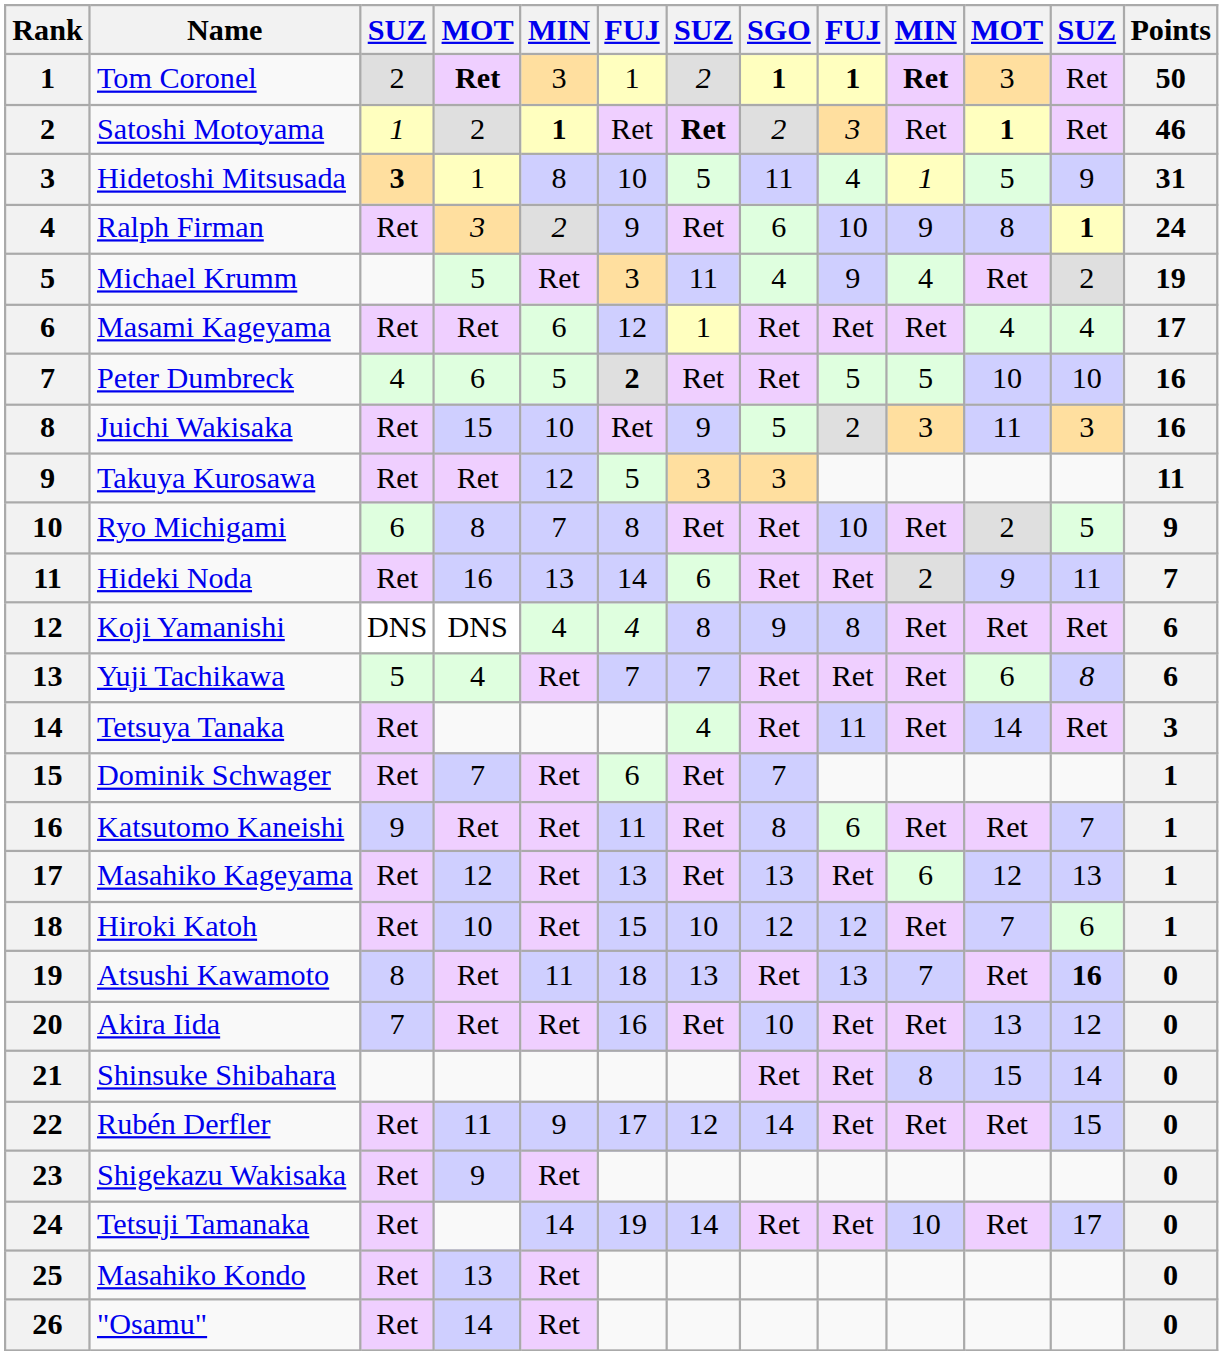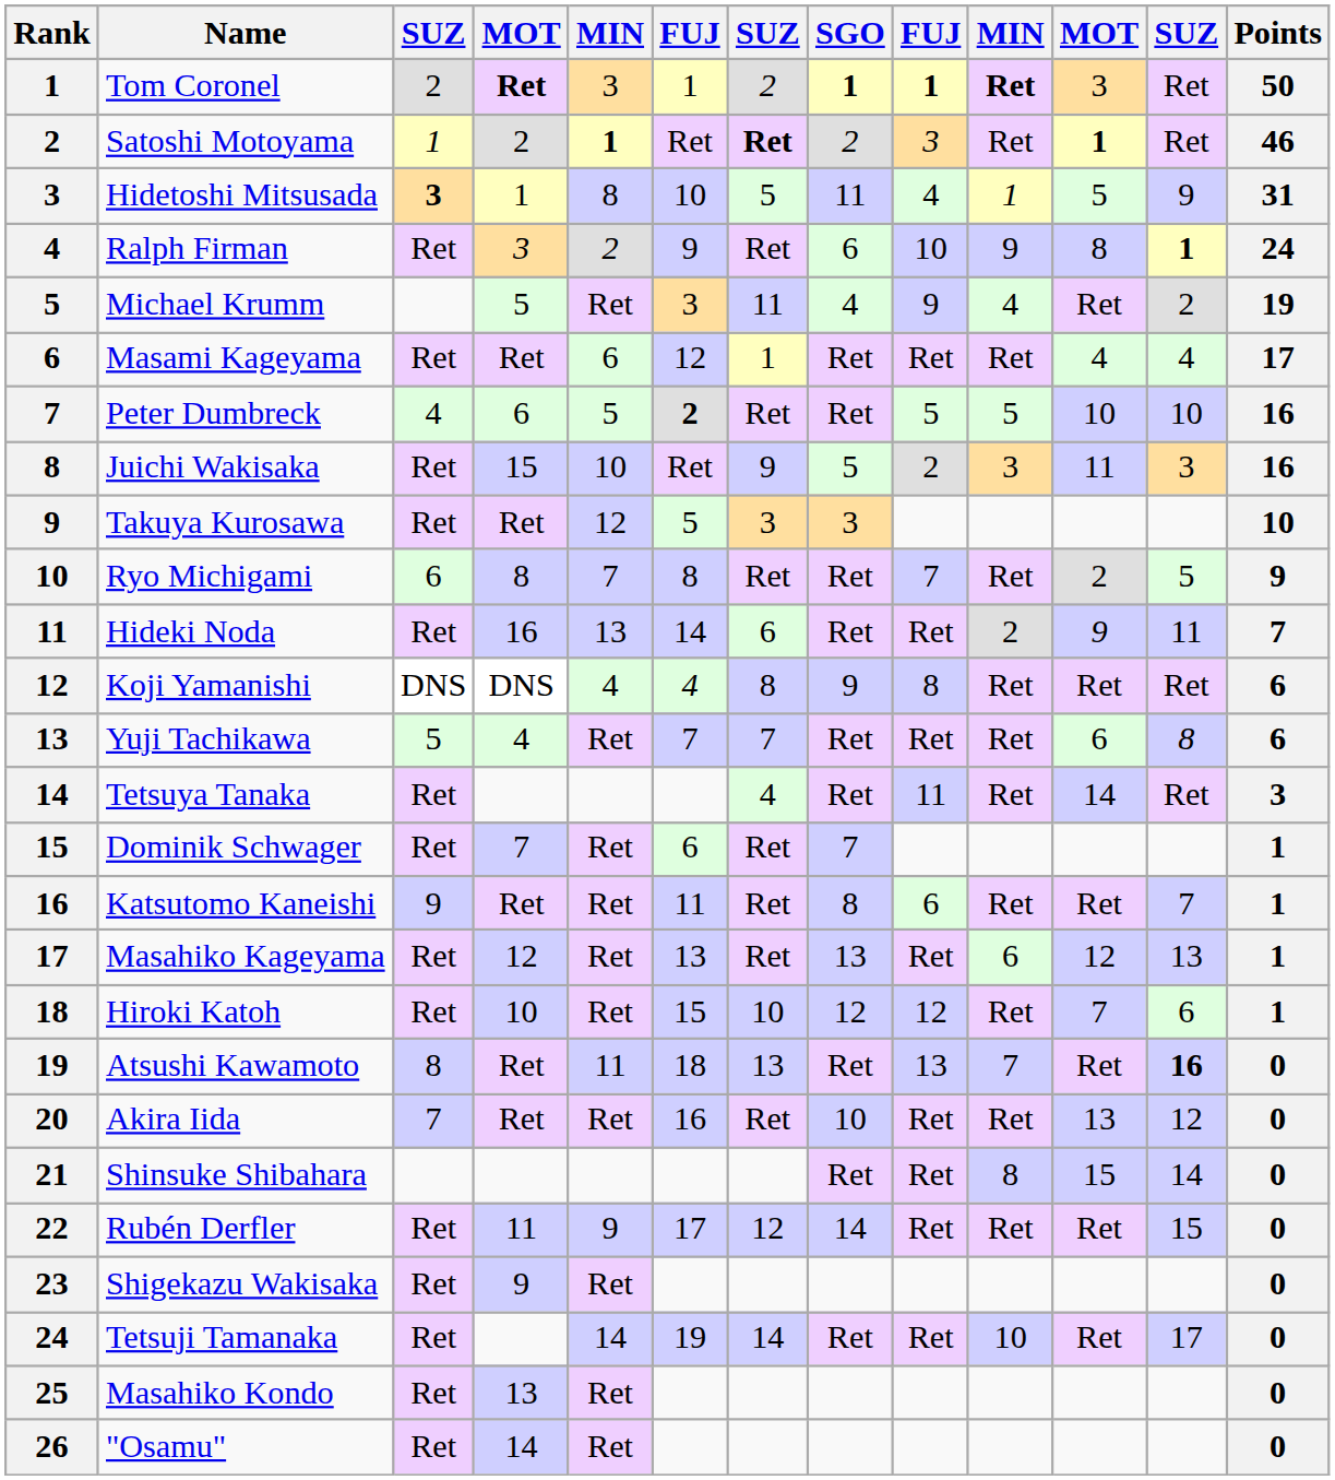Takuya Kurosawa | Points: 11 -> 10
Ryo Michigami | column 9: 10 -> 7
